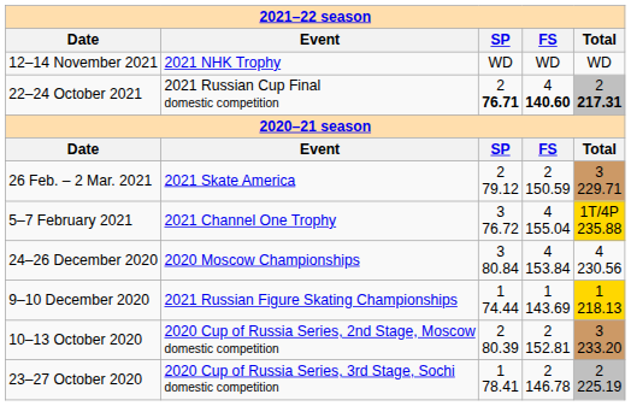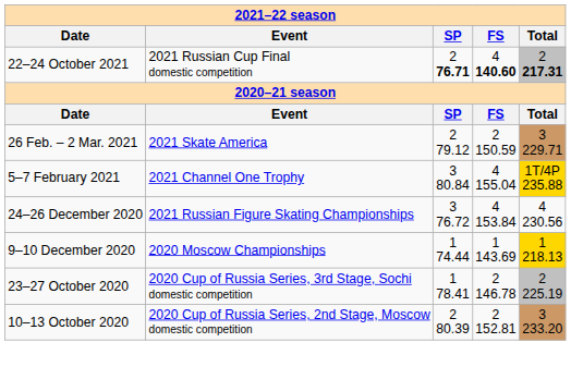- row: 12–14 November 2021 | 2021 NHK Trophy | WD | WD | WD
5–7 February 2021 | column 3: 3 76.72 -> 3 80.84
24–26 December 2020 | column 2: 2020 Moscow Championships -> 2021 Russian Figure Skating Championships
24–26 December 2020 | column 3: 3 80.84 -> 3 76.72
9–10 December 2020 | column 2: 2021 Russian Figure Skating Championships -> 2020 Moscow Championships
rows swapped: 23–27 October 2020 <-> 10–13 October 2020
